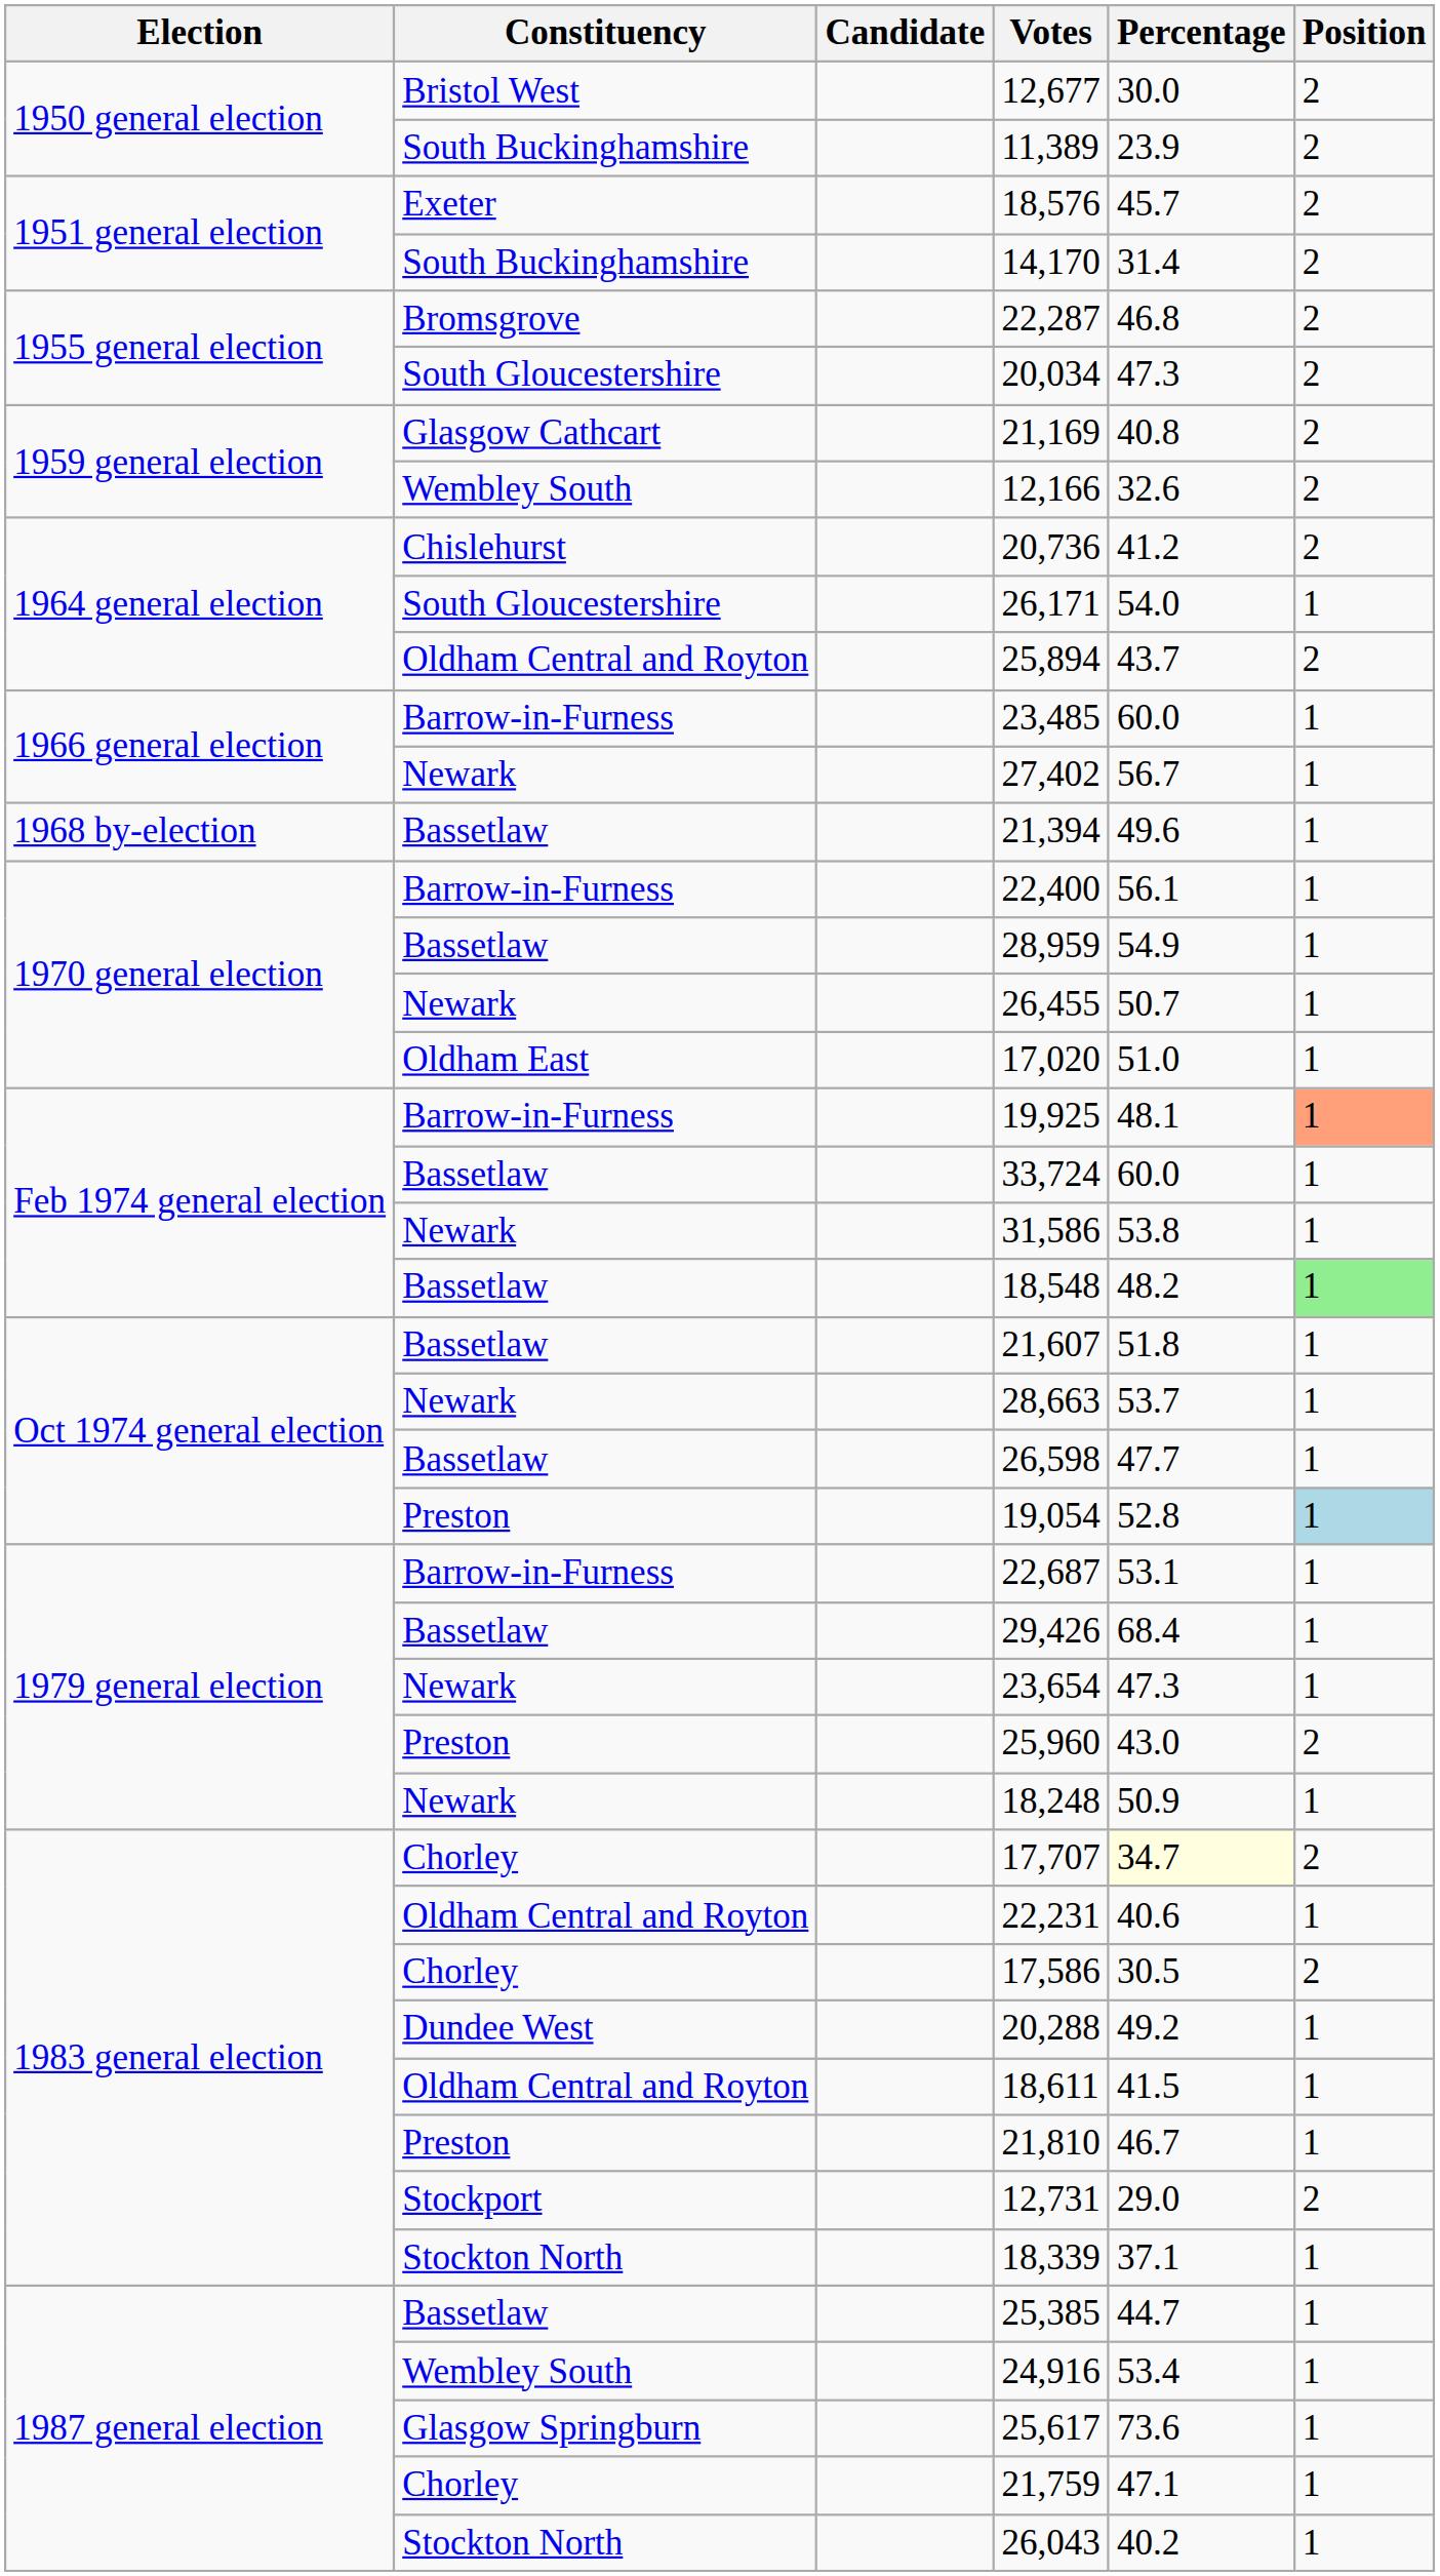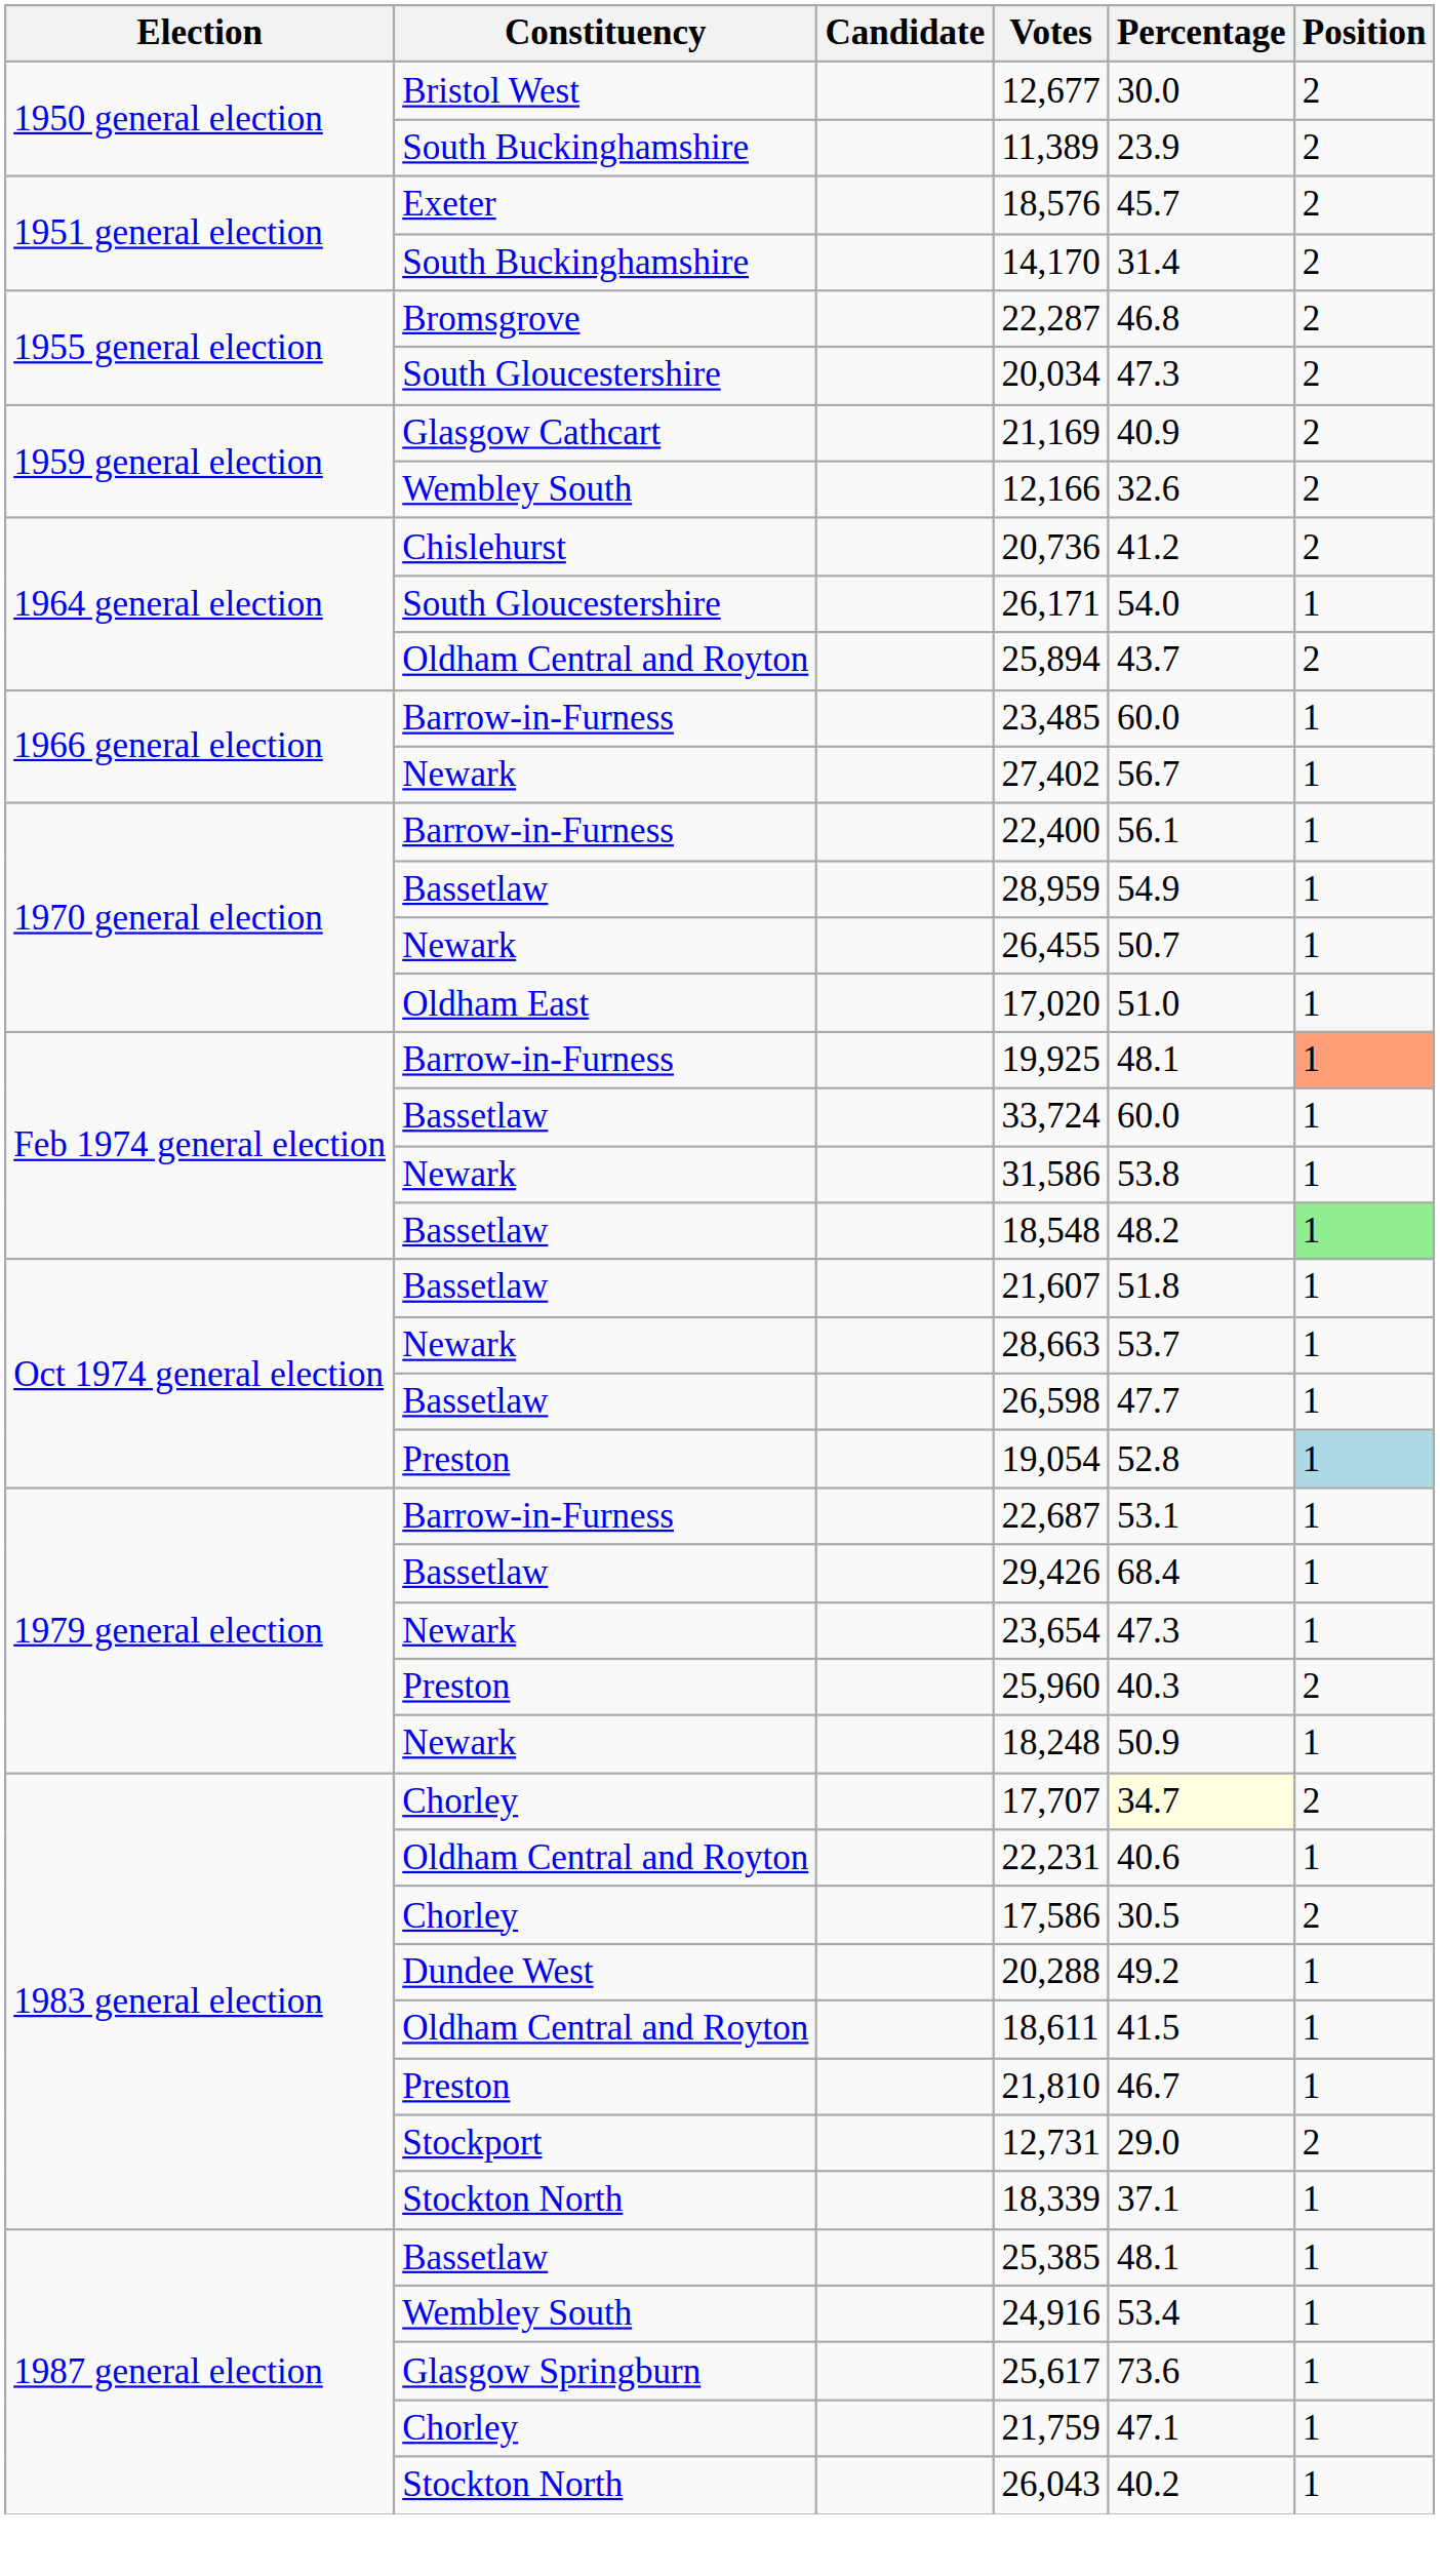21,169 | Percentage: 40.8 -> 40.9
- row: 1968 by-election | Bassetlaw | 21,394 | 49.6 | 1
25,960 | Percentage: 43.0 -> 40.3
25,385 | Percentage: 44.7 -> 48.1
